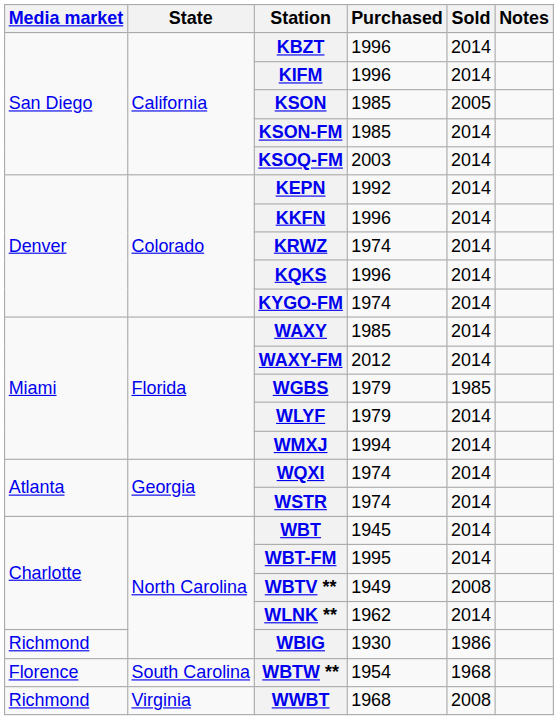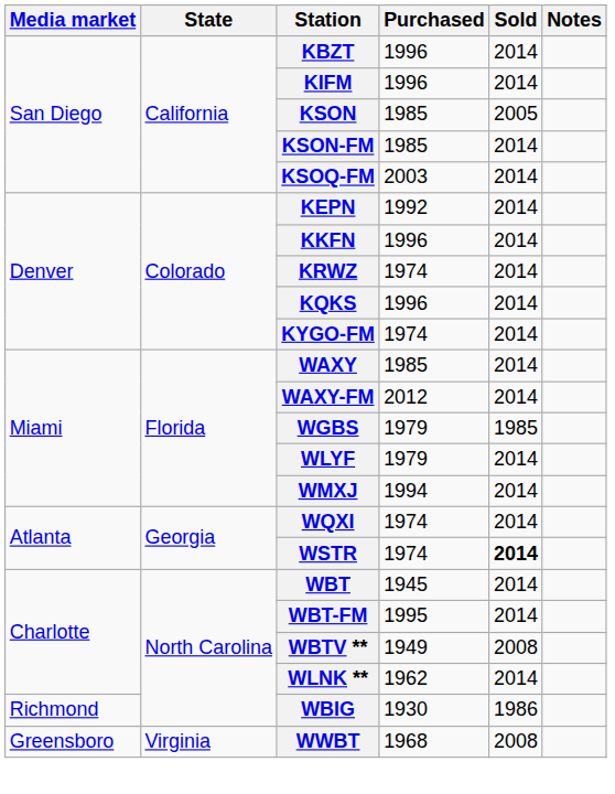WSTR | Sold: normal -> bold
- row: Florence | South Carolina | WBTW ** | 1954 | 1968
WWBT | Media market: Richmond -> Greensboro
